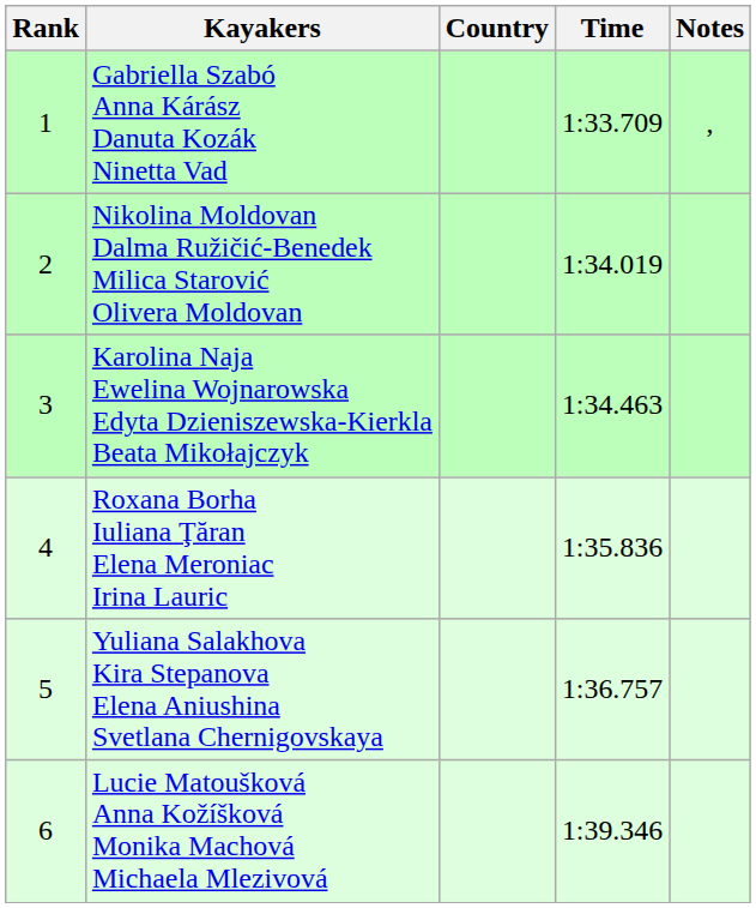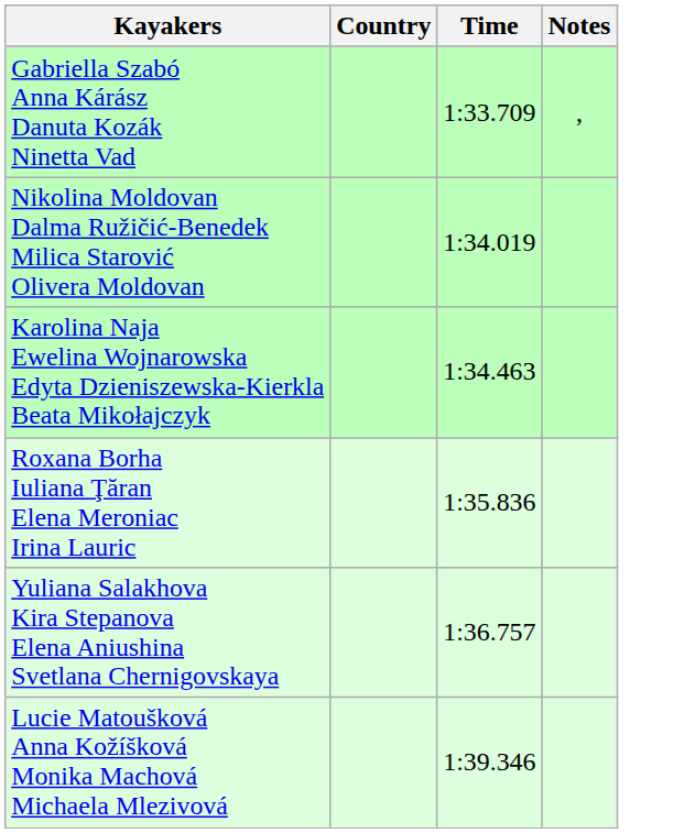- column: Rank | 1 | 2 | 3 | 4 | 5 | 6
